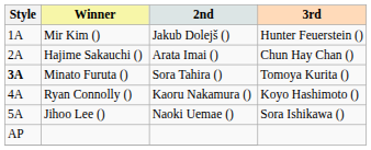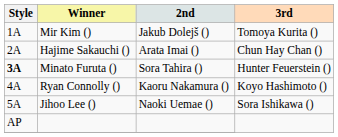Mir Kim () | 3rd: Hunter Feuerstein () -> Tomoya Kurita ()
Minato Furuta () | 3rd: Tomoya Kurita () -> Hunter Feuerstein ()
